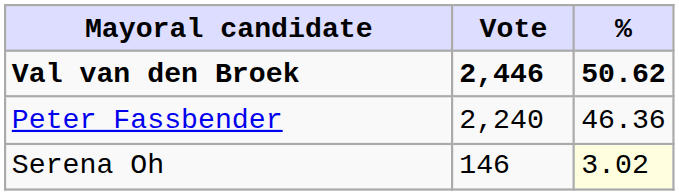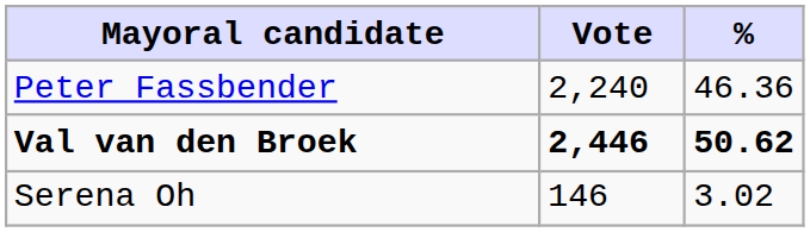rows swapped: Val van den Broek <-> Peter Fassbender
Serena Oh | %: lightyellow background -> no background
